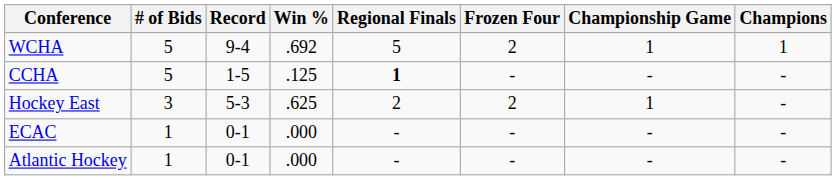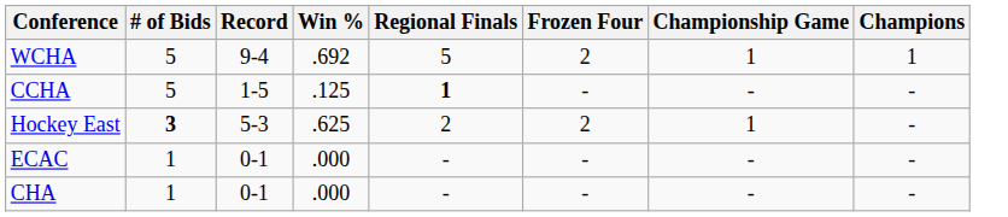Hockey East | # of Bids: normal -> bold
- row: Atlantic Hockey | 1 | 0-1 | .000 | - | - | - | -
+ row: CHA | 1 | 0-1 | .000 | - | - | - | -
